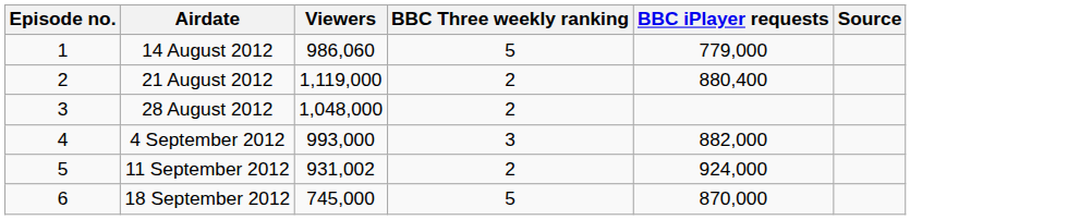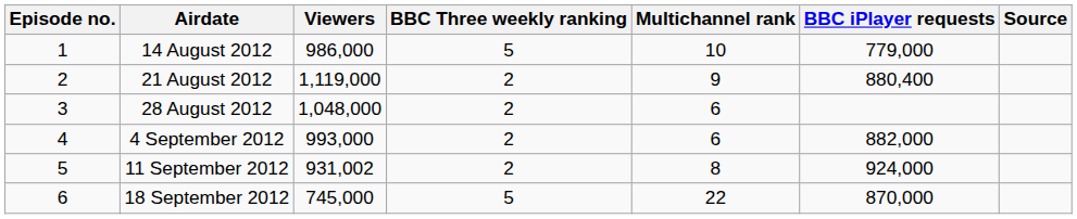+ column: Multichannel rank | 10 | 9 | 6 | 6 | 8 | 22
14 August 2012 | Viewers: 986,060 -> 986,000
4 September 2012 | BBC Three weekly ranking: 3 -> 2
